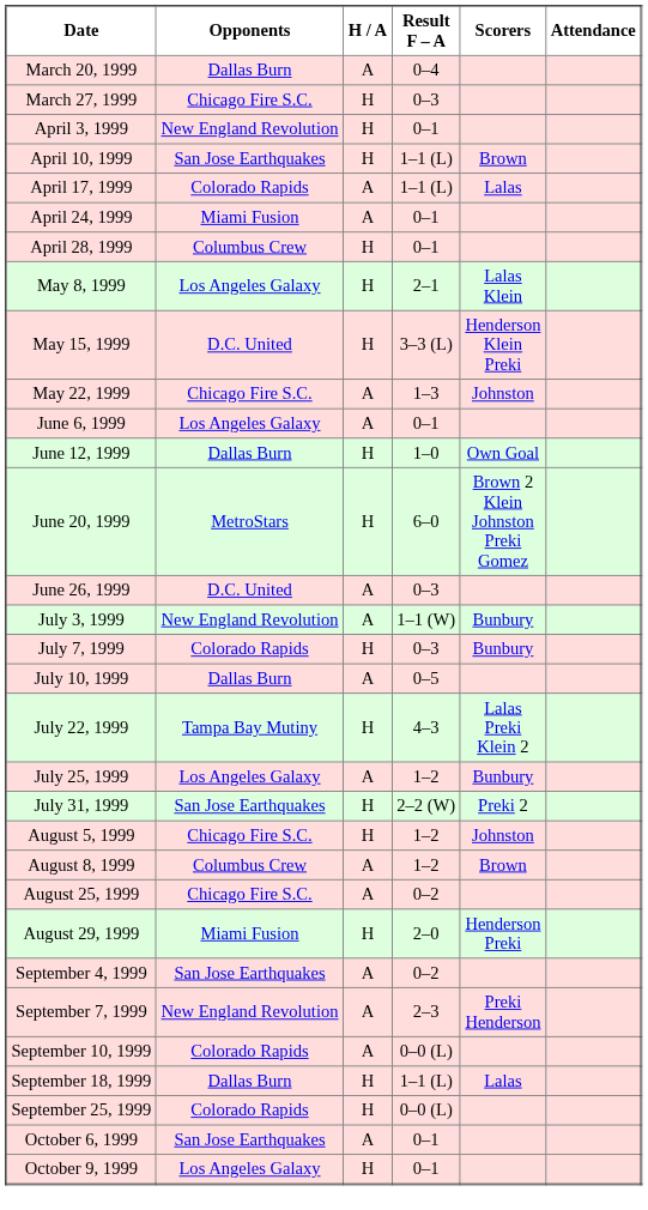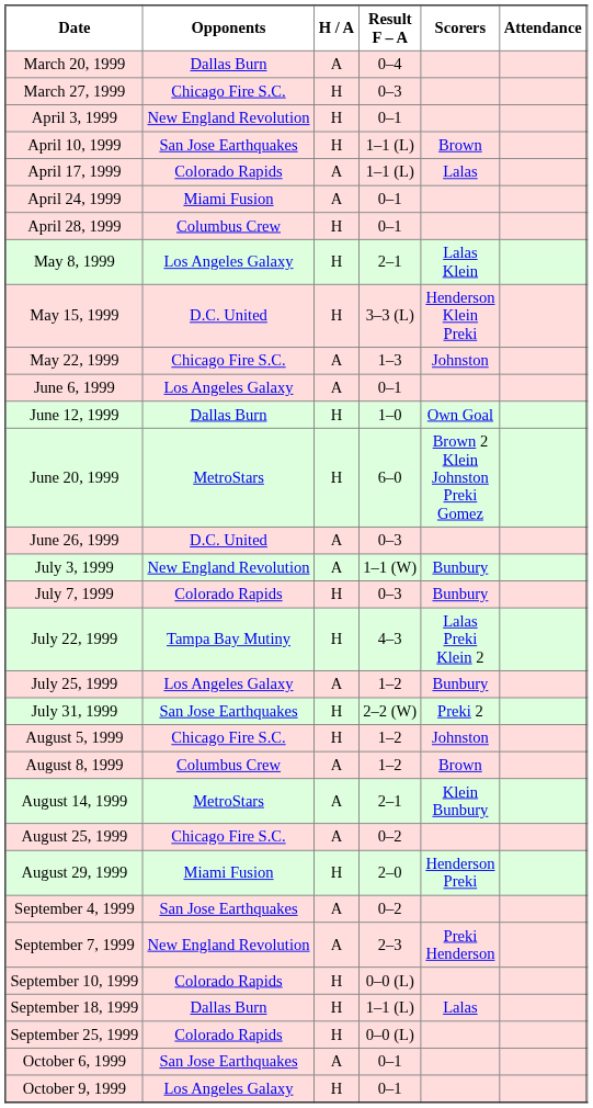- row: July 10, 1999 | Dallas Burn | A | 0–5
+ row: August 14, 1999 | MetroStars | A | 2–1 | Klein Bunbury
September 10, 1999 | H / A: A -> H
